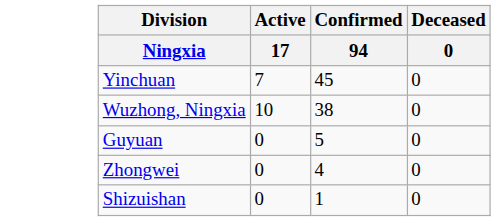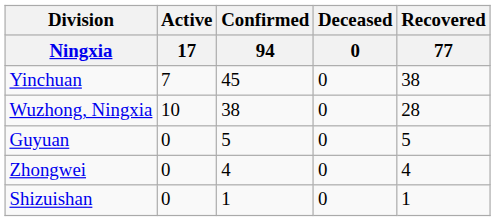+ column: Recovered | 77 | 38 | 28 | 5 | 4 | 1
